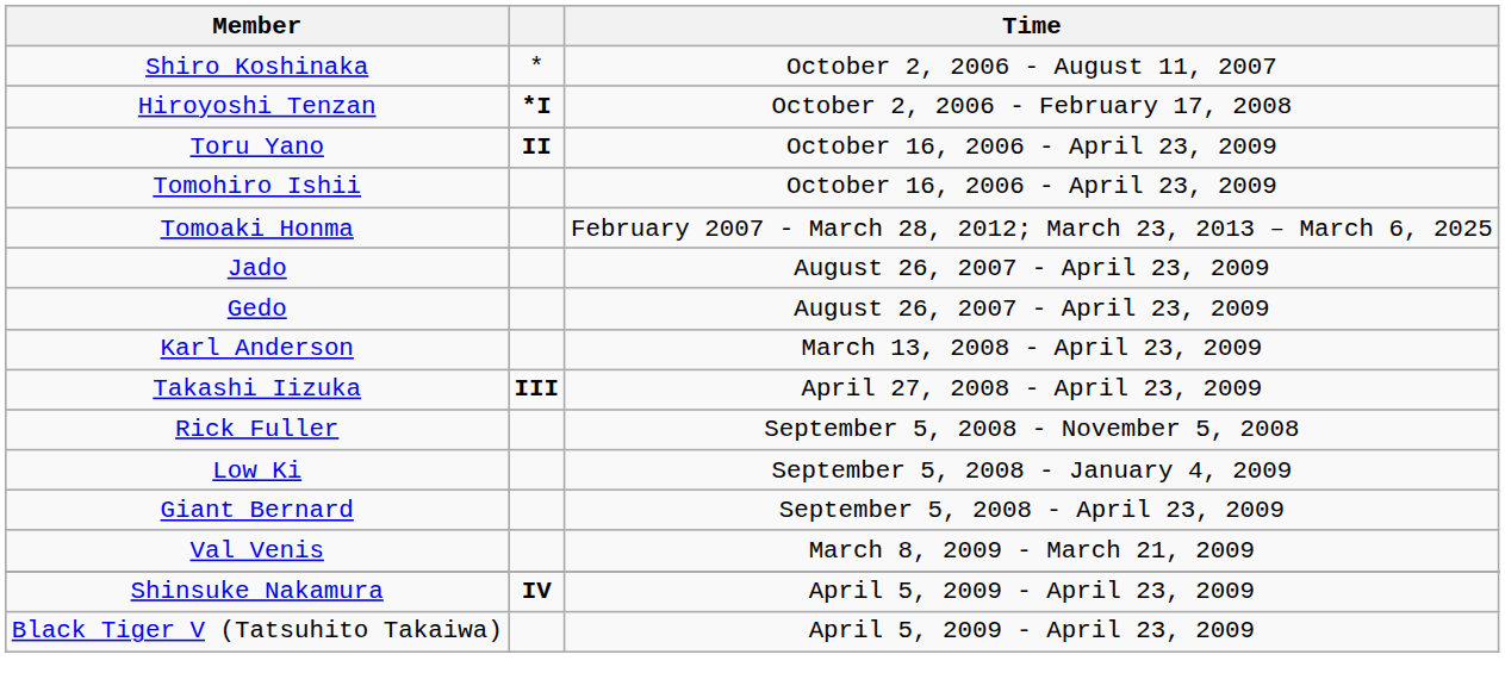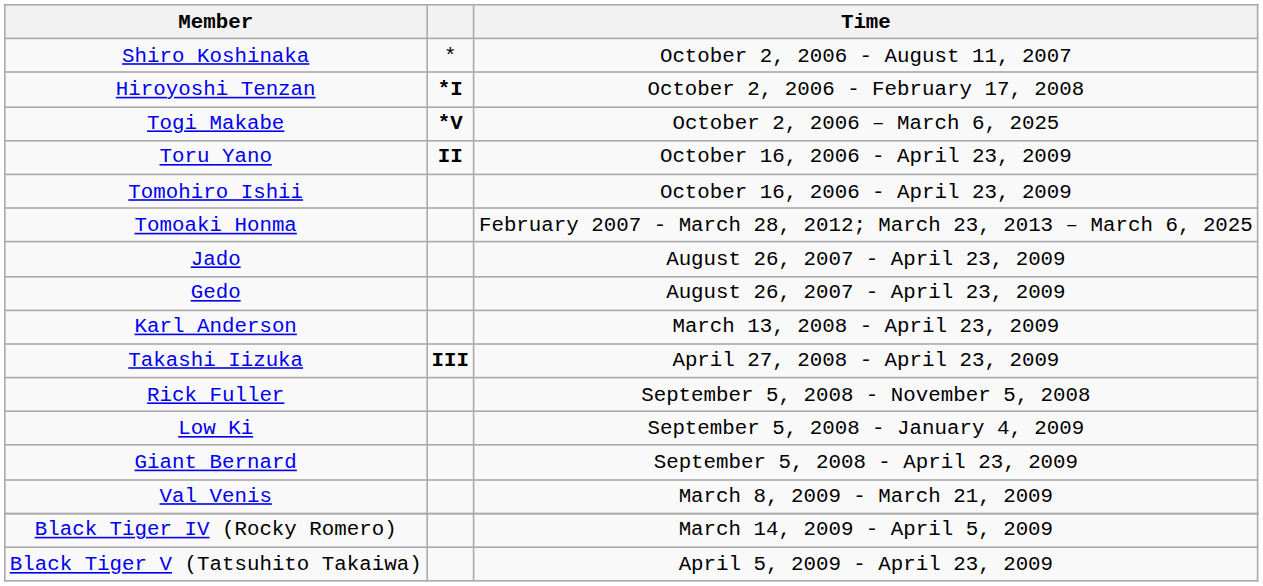+ row: Togi Makabe | *V | October 2, 2006 – March 6, 2025
+ row: Black Tiger IV (Rocky Romero) | March 14, 2009 - April 5, 2009
- row: Shinsuke Nakamura | IV | April 5, 2009 - April 23, 2009
